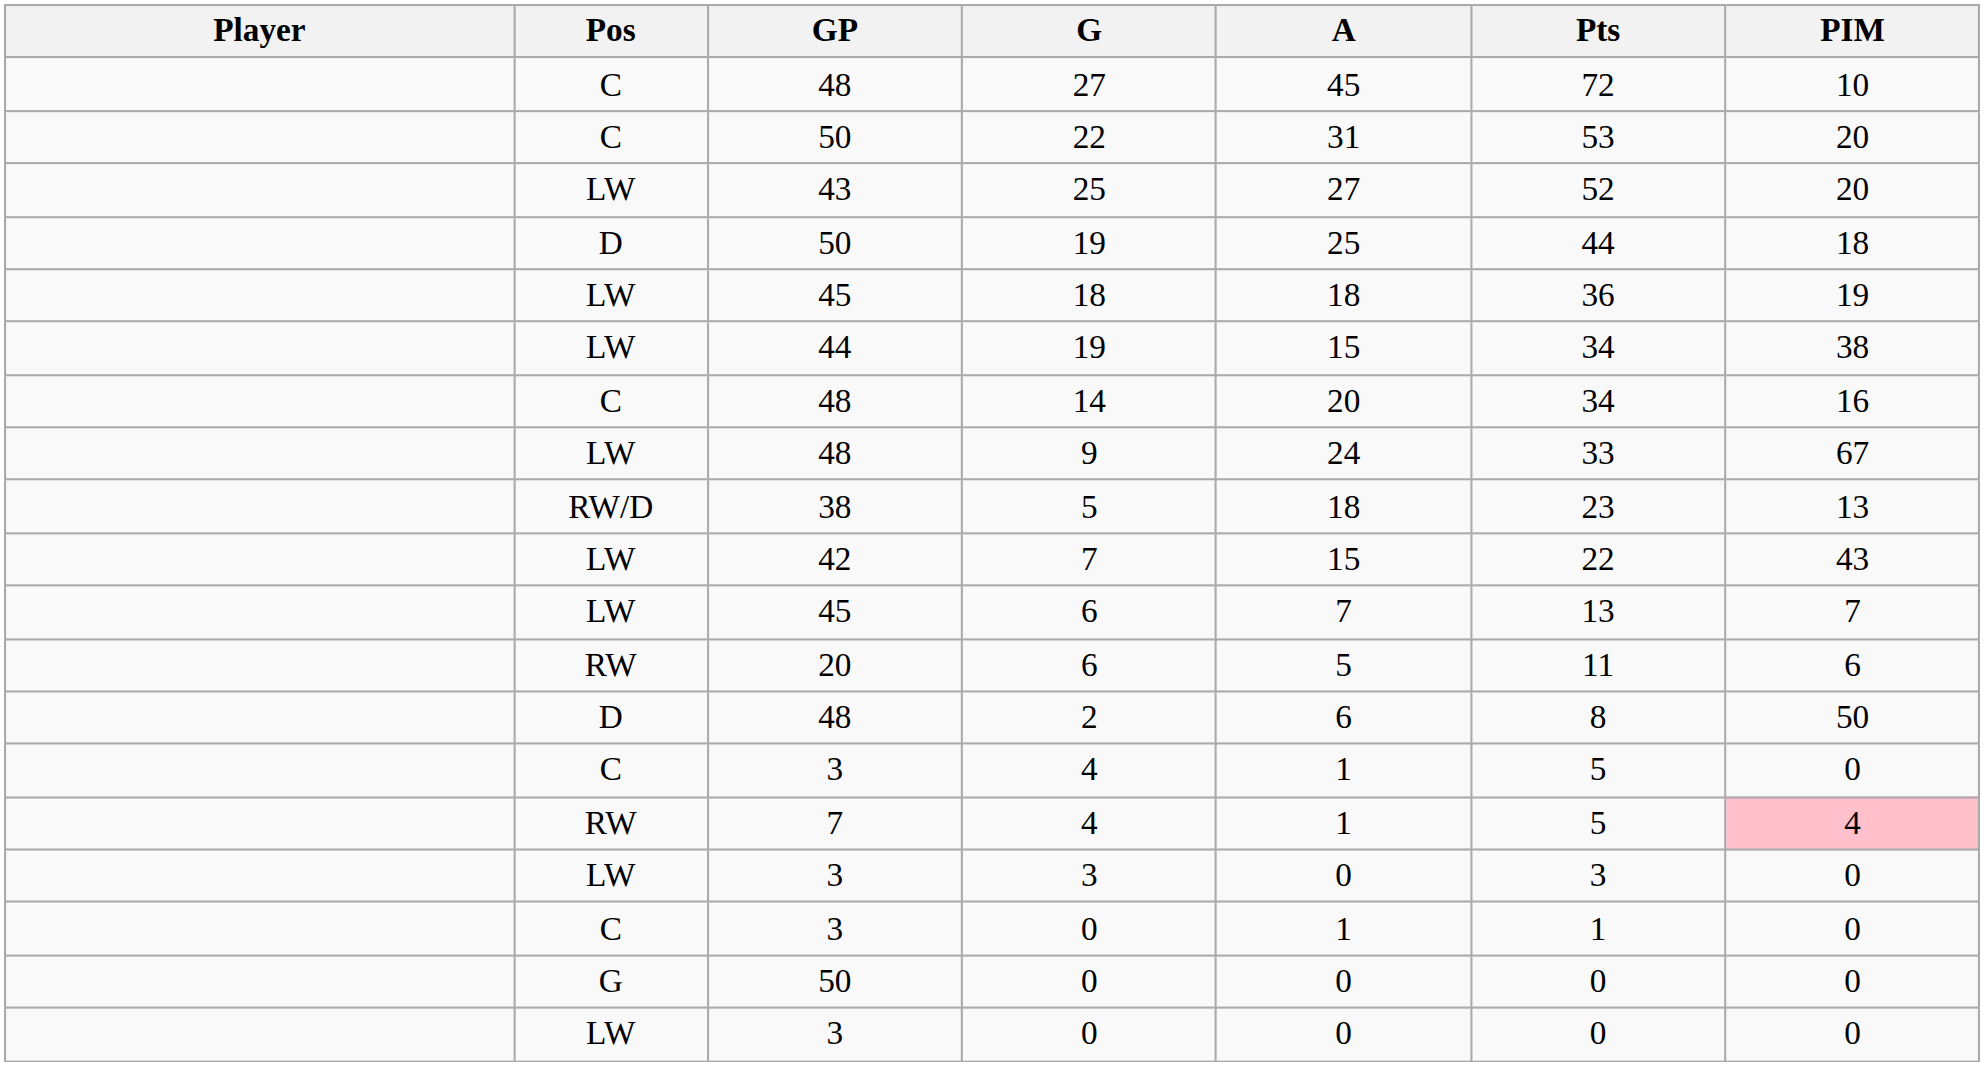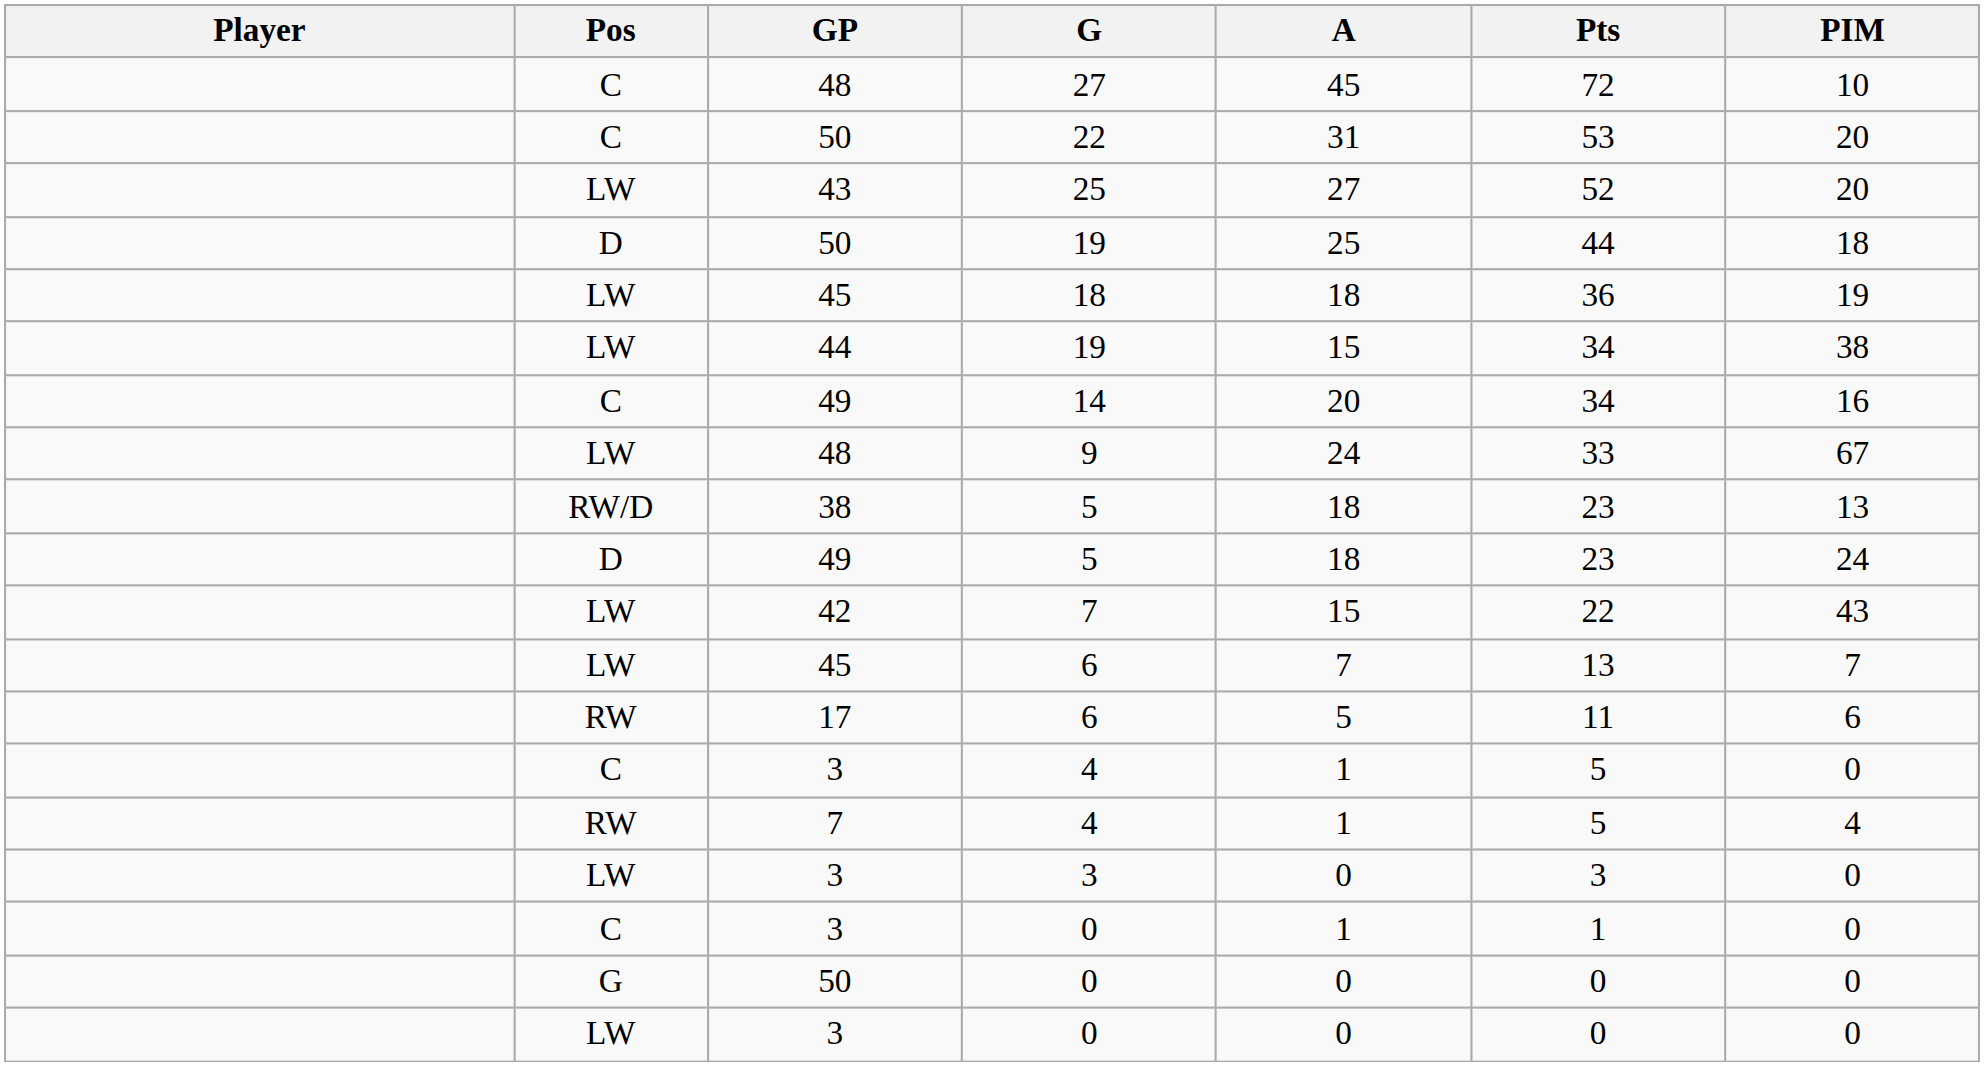14 | GP: 48 -> 49
+ row: D | 49 | 5 | 18 | 23 | 24
RW / 6 | GP: 20 -> 17
- row: D | 48 | 2 | 6 | 8 | 50
RW / 4 | PIM: pink background -> no background
